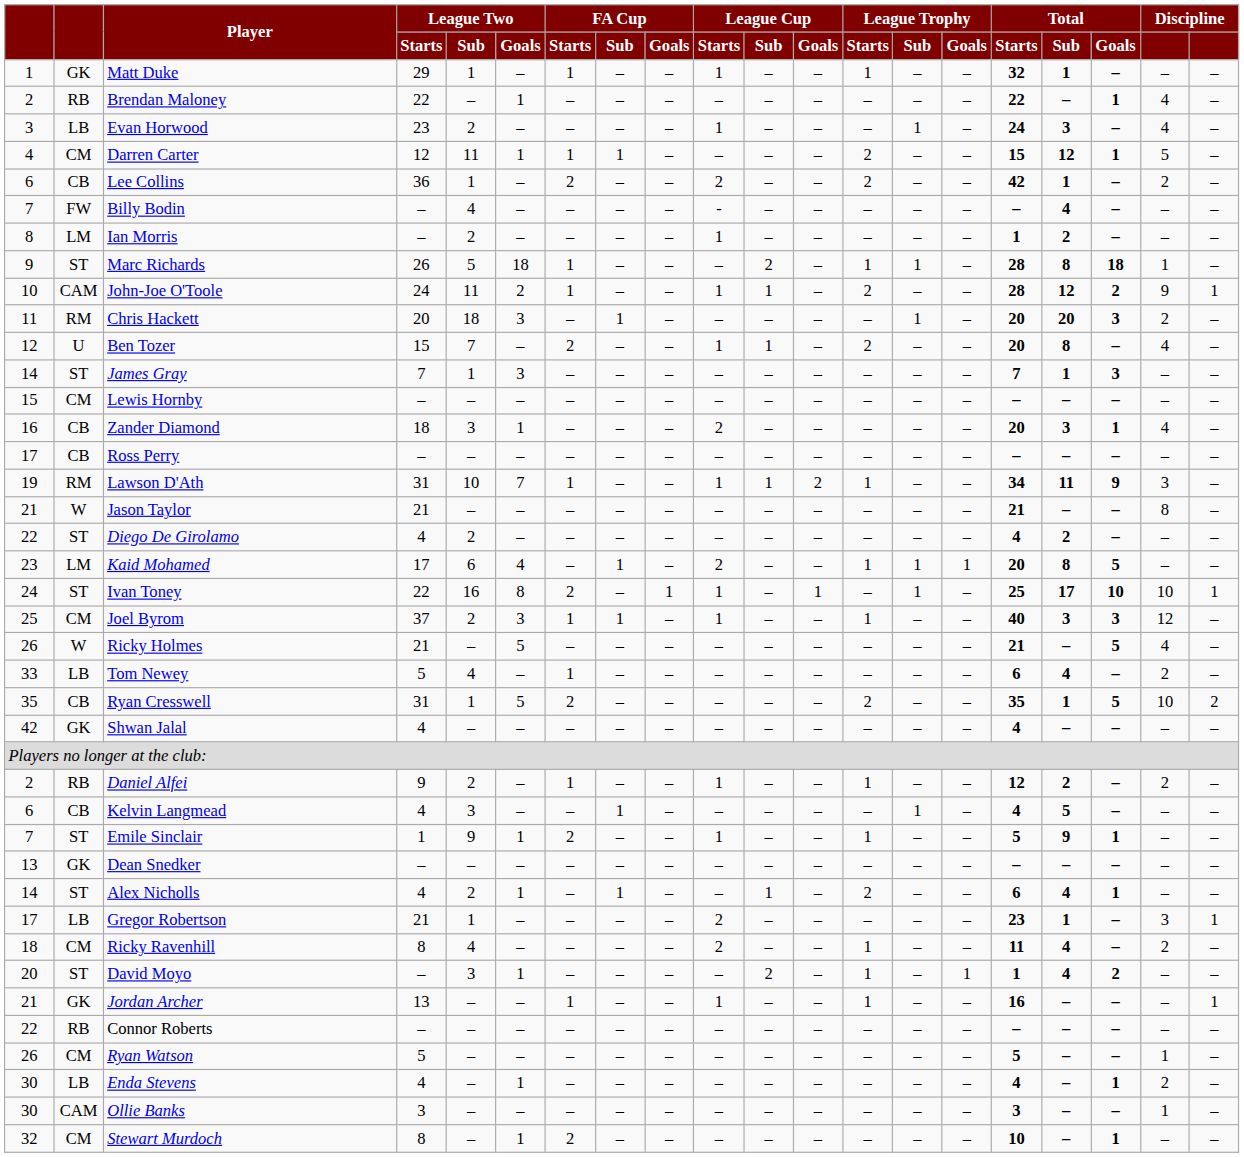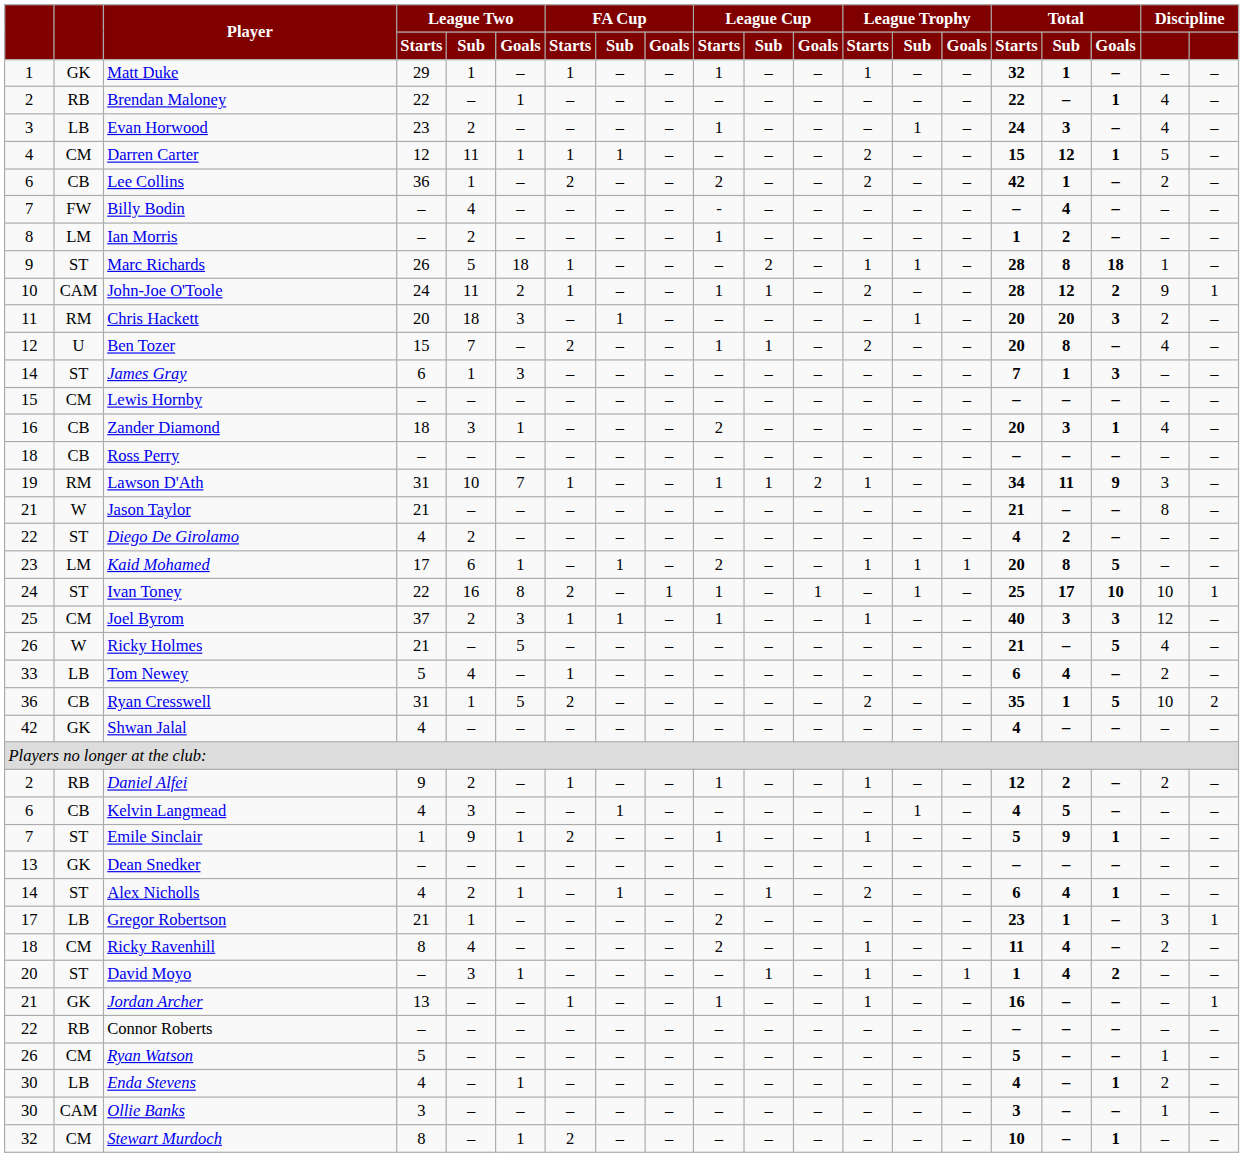James Gray | League Two / Starts: 7 -> 6
Ross Perry | column 1: 17 -> 18
Kaid Mohamed | League Two / Goals: 4 -> 1
Ryan Cresswell | column 1: 35 -> 36
David Moyo | League Cup / Sub: 2 -> 1
